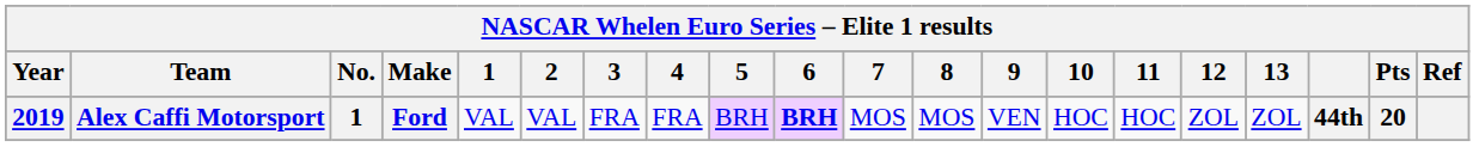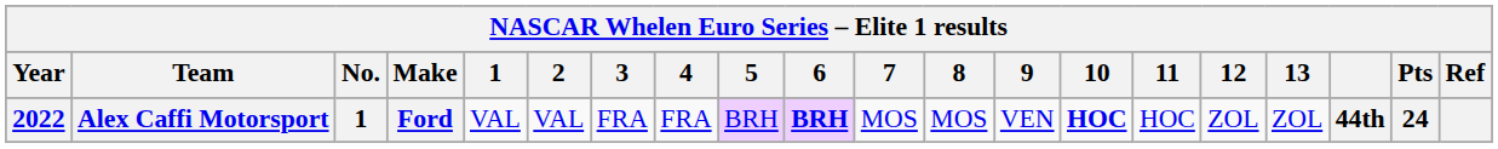Alex Caffi Motorsport | Year: 2019 -> 2022
Alex Caffi Motorsport | 10: normal -> bold
Alex Caffi Motorsport | Pts: 20 -> 24
